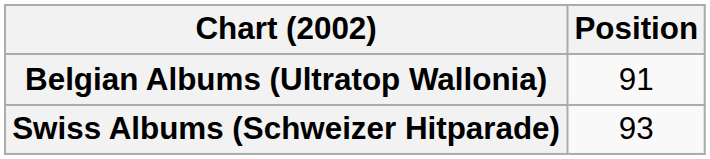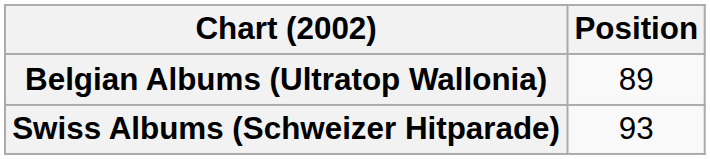Belgian Albums (Ultratop Wallonia) | Position: 91 -> 89
